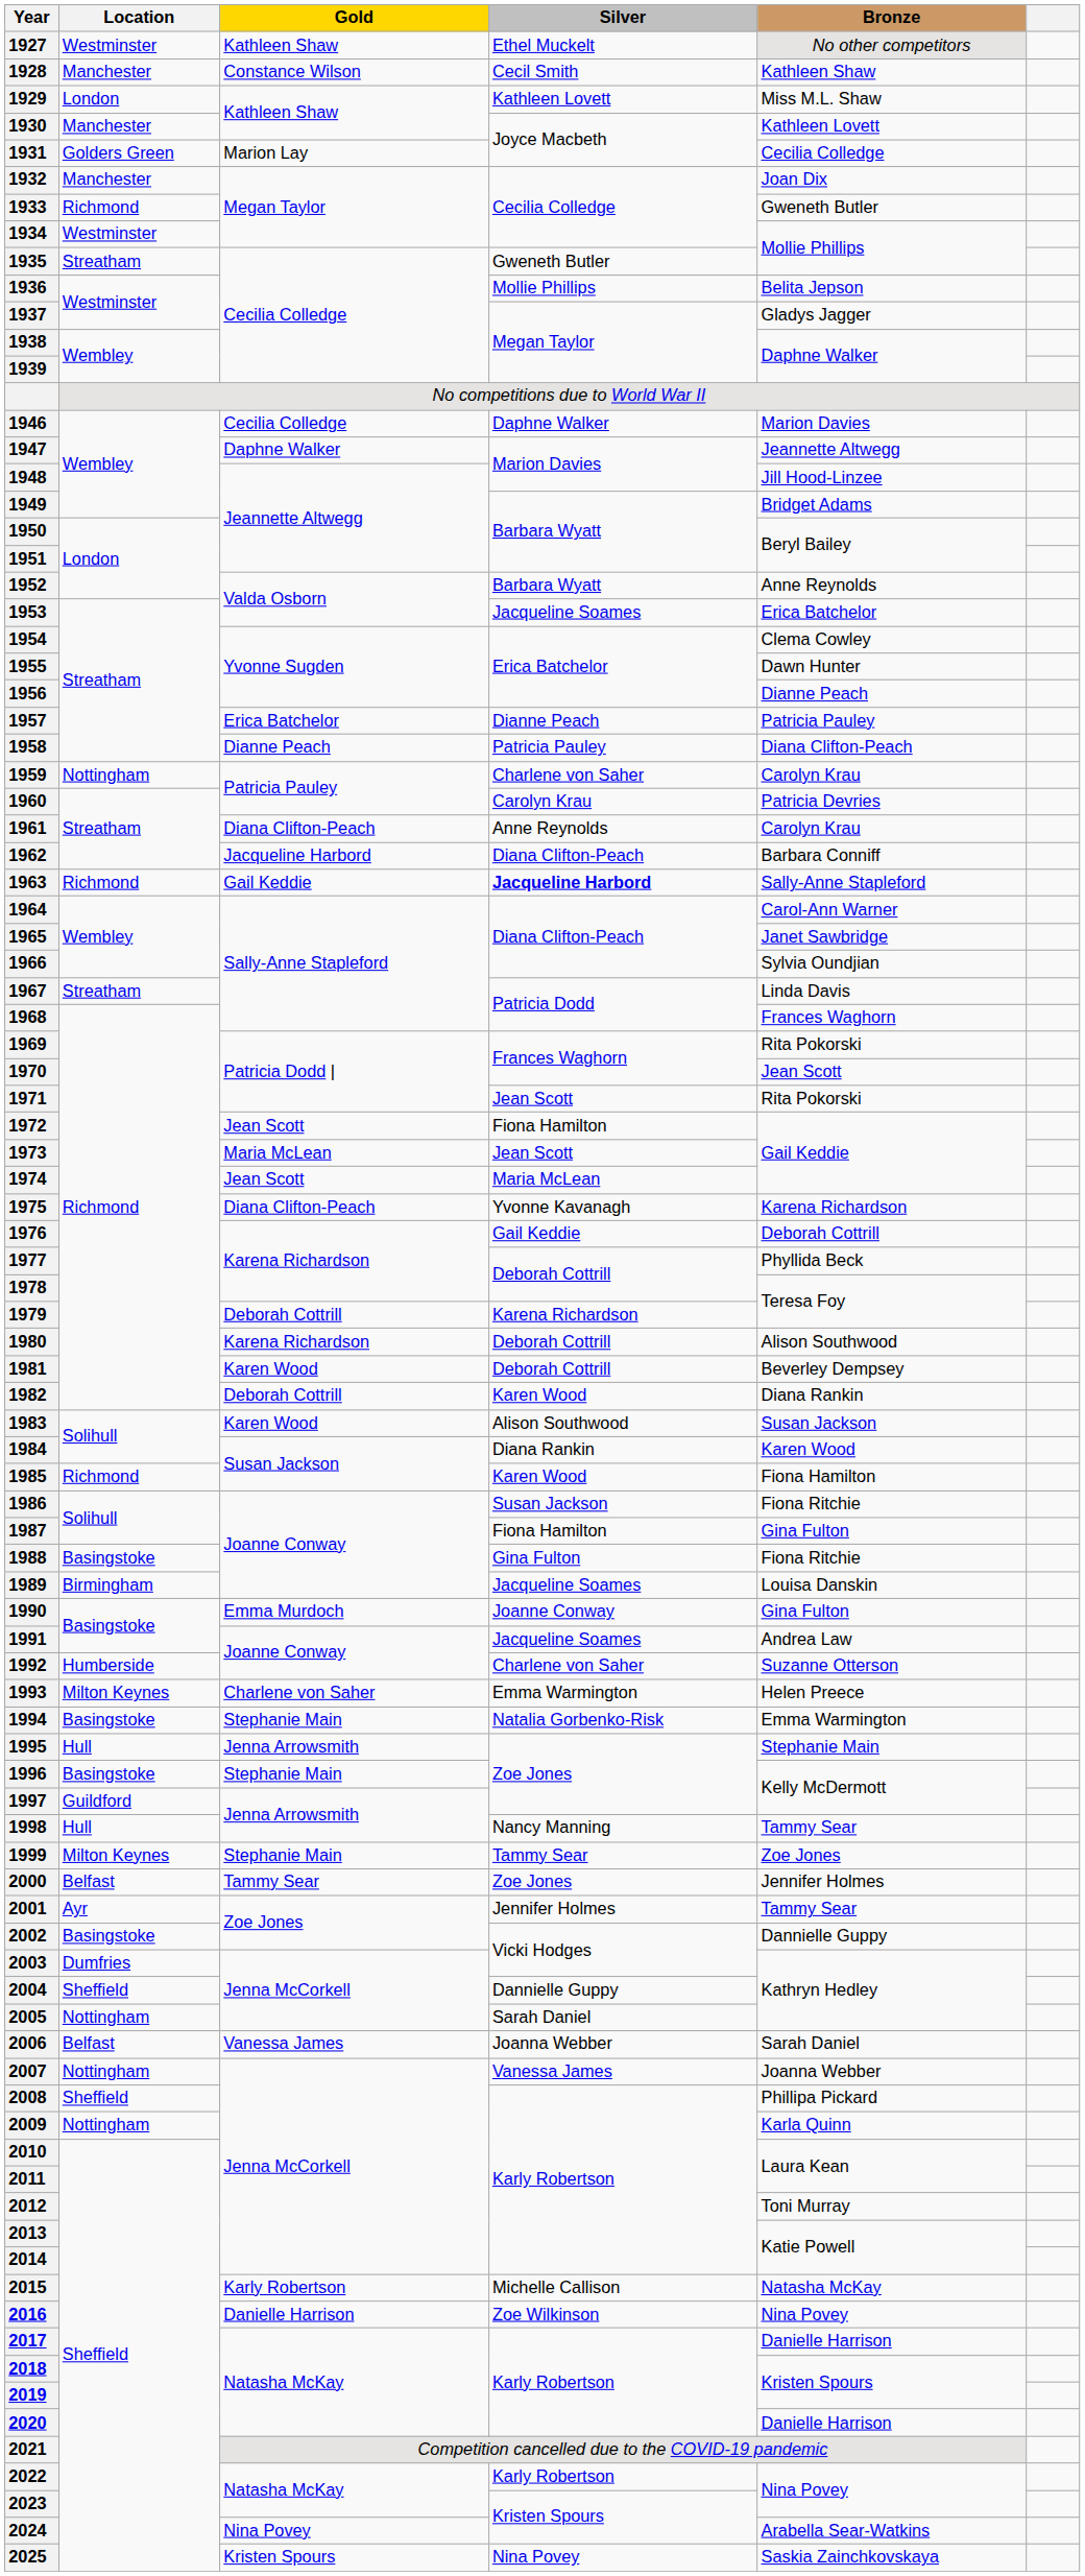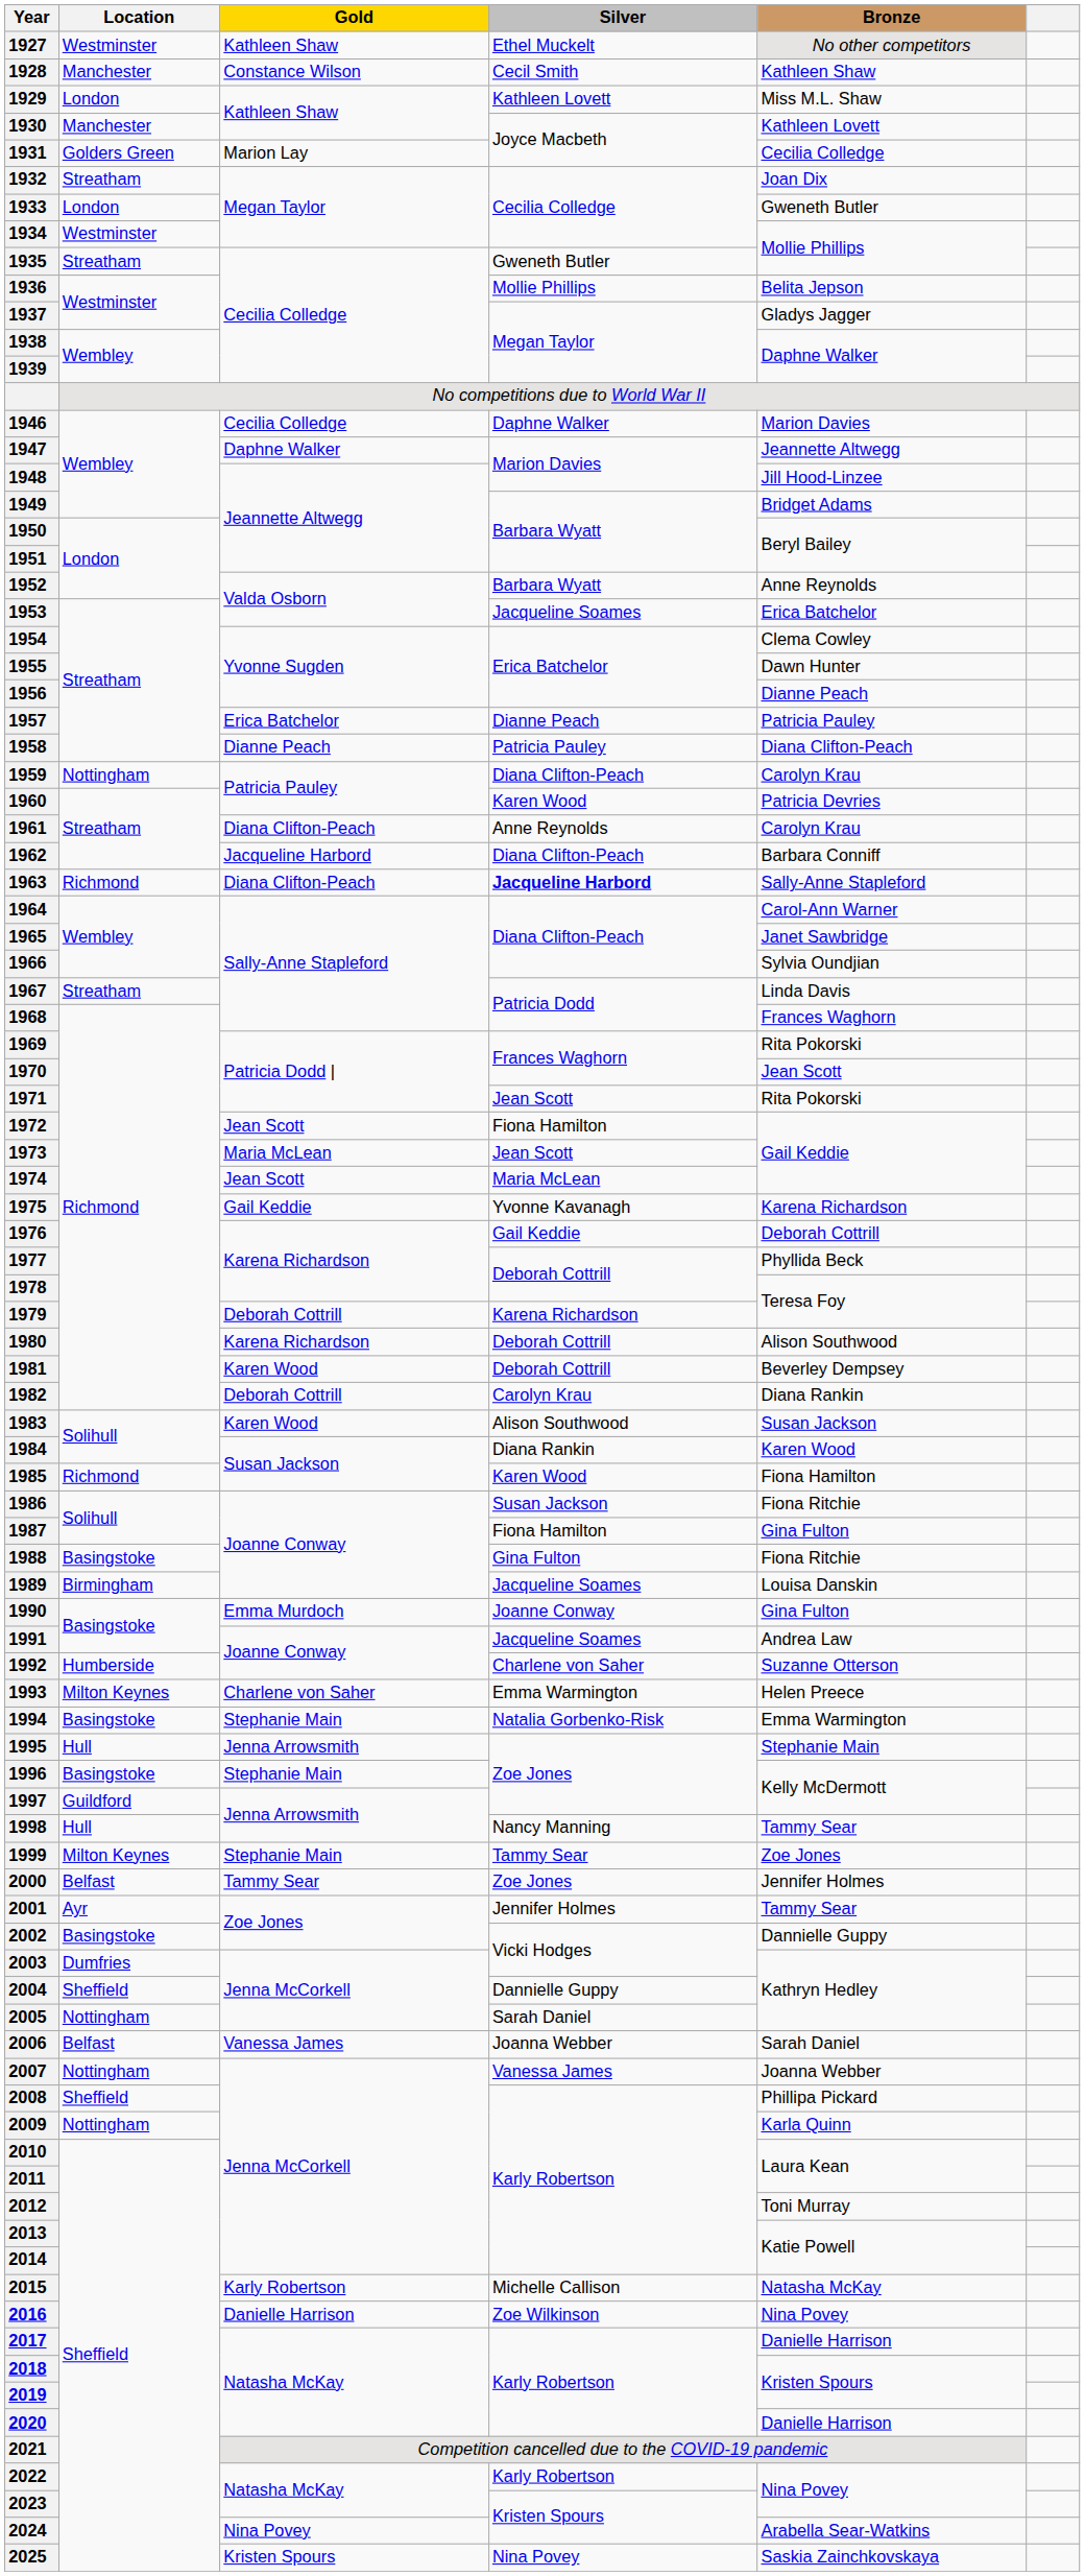1932 | Location: Manchester -> Streatham
1933 | Location: Richmond -> London
1959 | Silver: Charlene von Saher -> Diana Clifton-Peach
1960 | Silver: Carolyn Krau -> Karen Wood
1963 | Gold: Gail Keddie -> Diana Clifton-Peach
1975 | Gold: Diana Clifton-Peach -> Gail Keddie
1982 | Silver: Karen Wood -> Carolyn Krau
